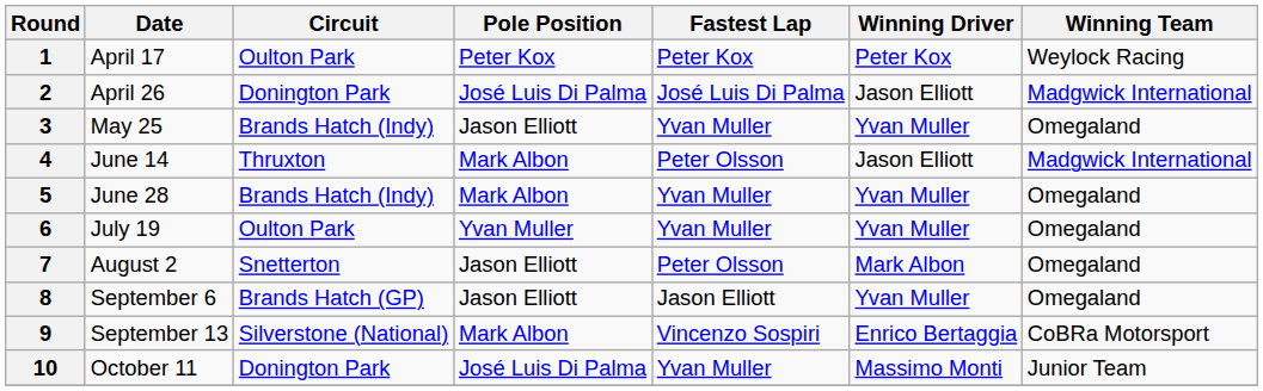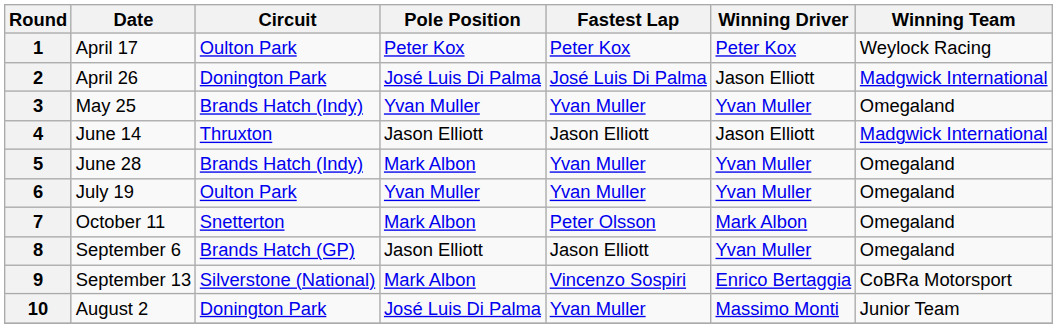3 | Pole Position: Jason Elliott -> Yvan Muller
4 | Pole Position: Mark Albon -> Jason Elliott
4 | Fastest Lap: Peter Olsson -> Jason Elliott
7 | Date: August 2 -> October 11
7 | Pole Position: Jason Elliott -> Mark Albon
10 | Date: October 11 -> August 2
